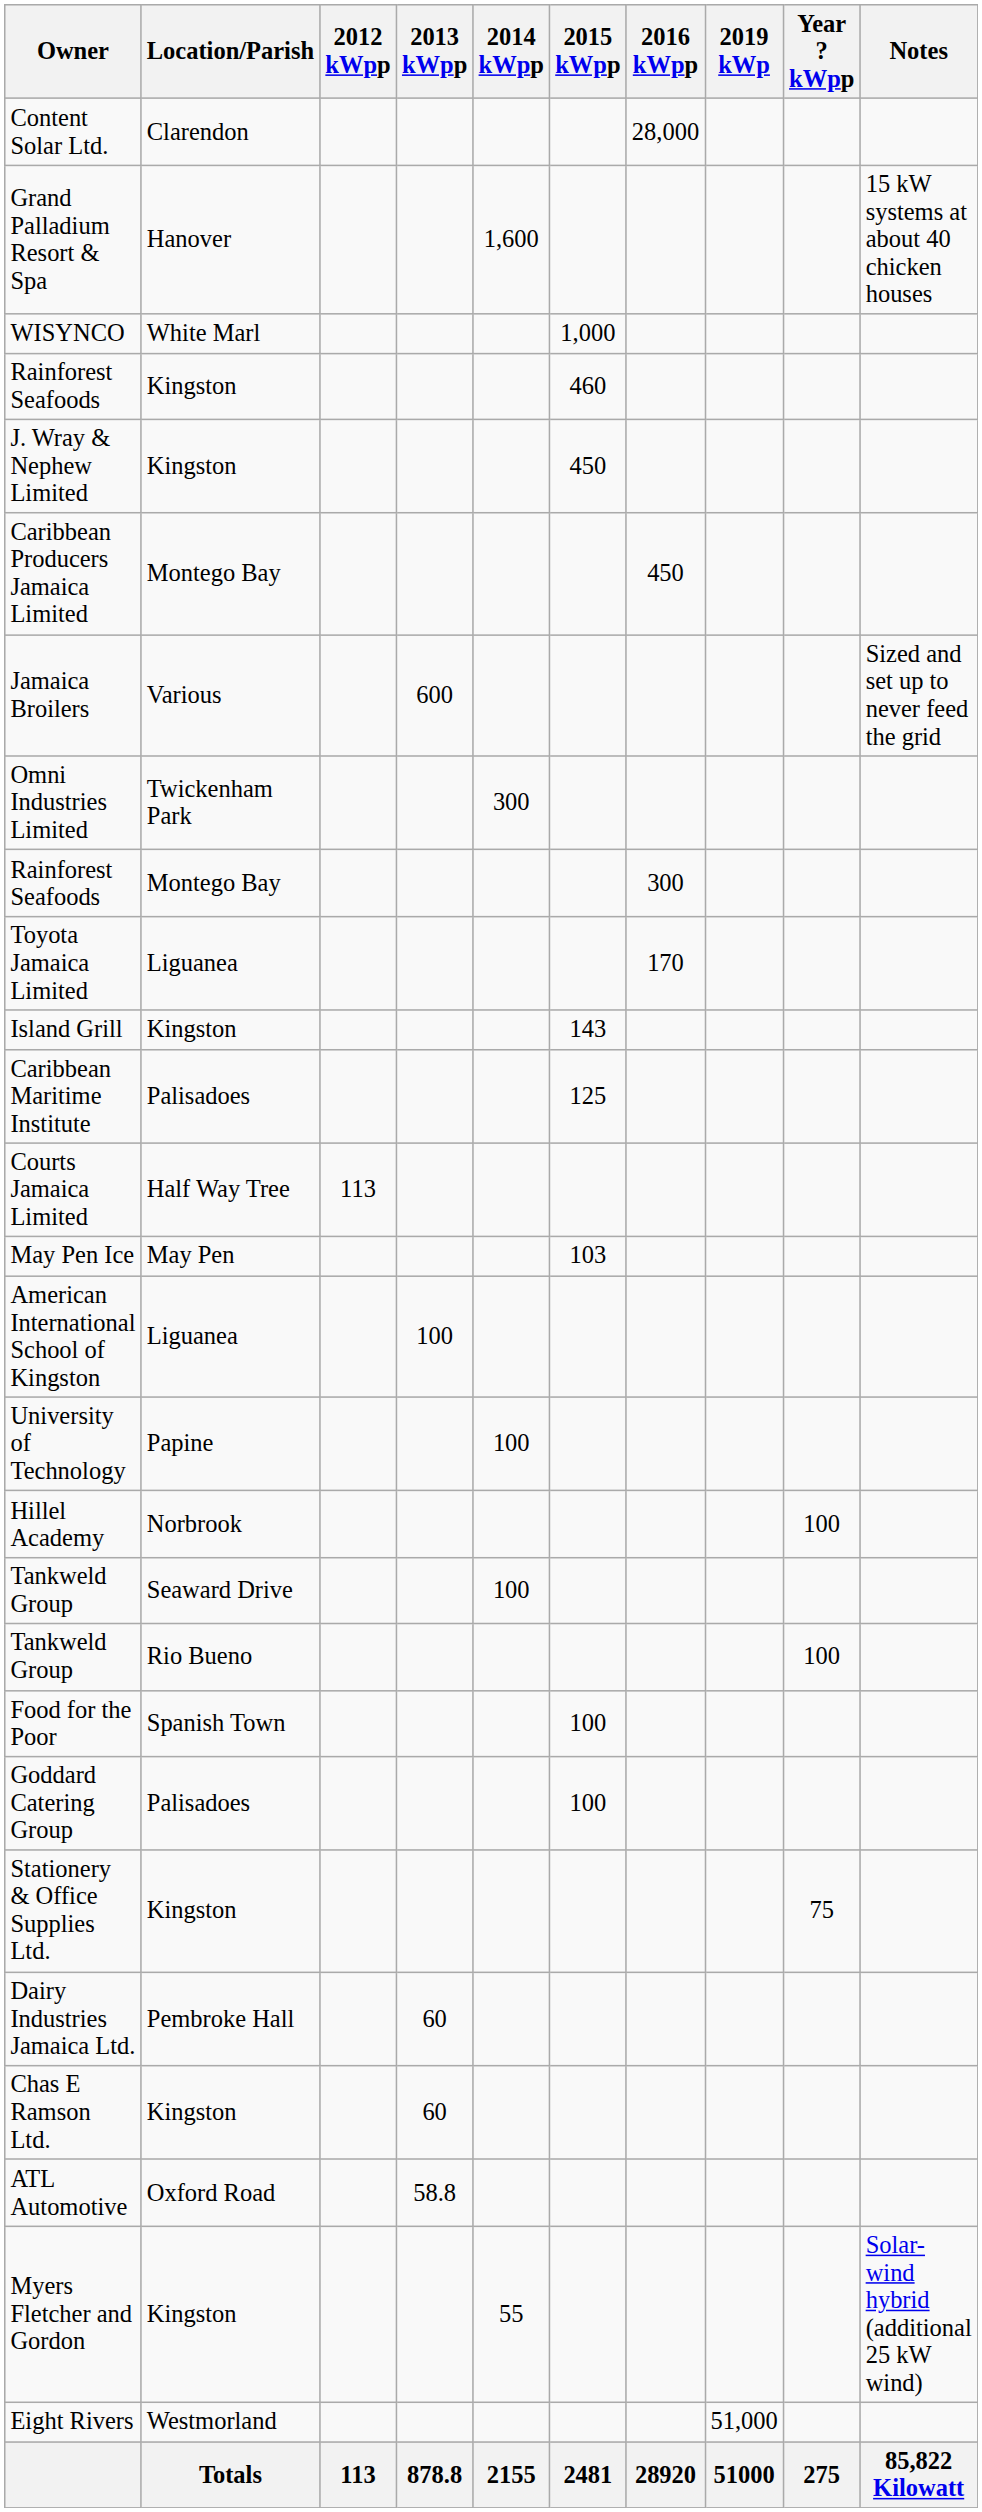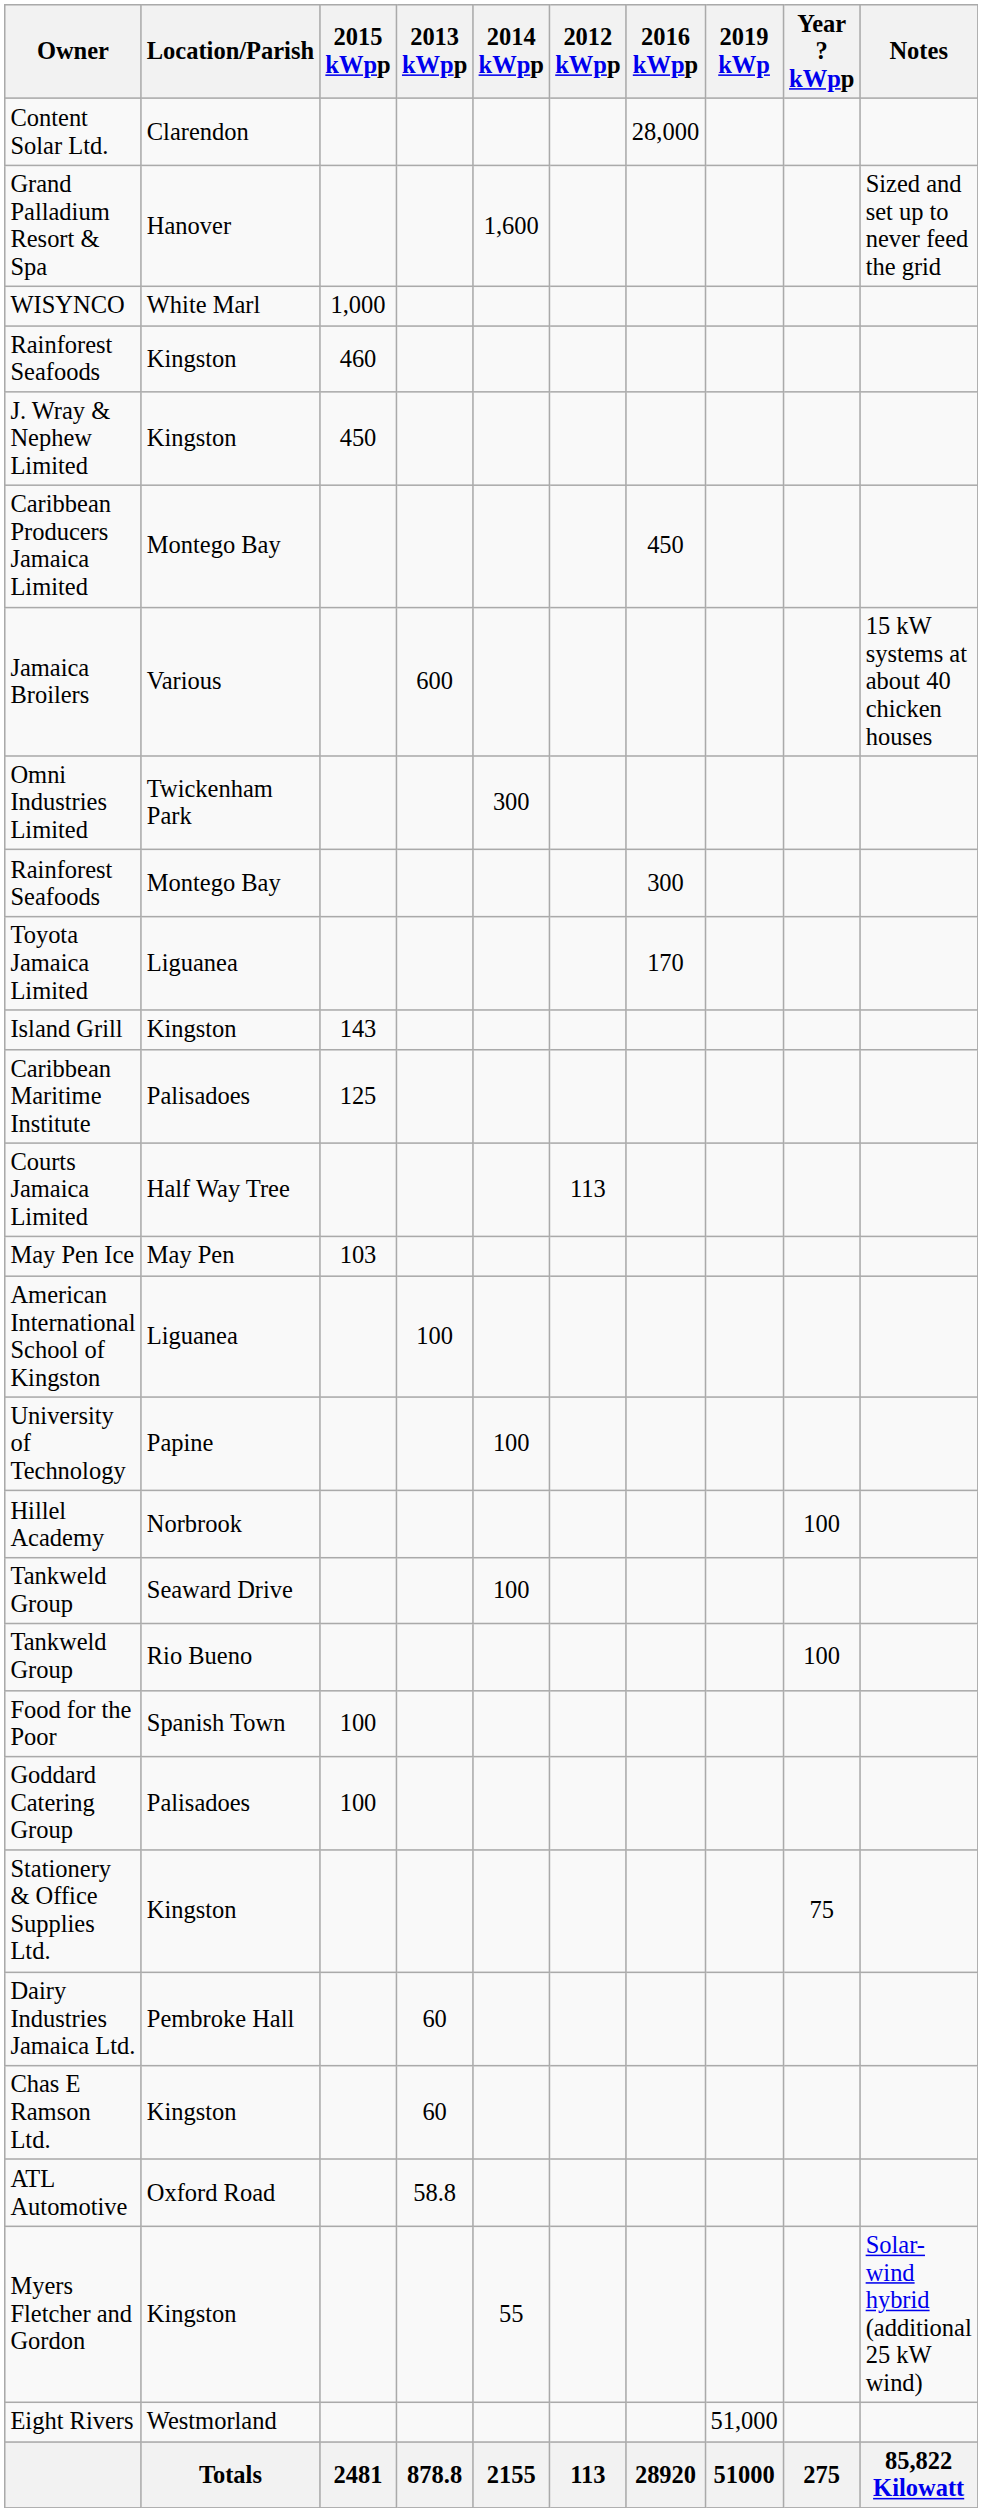columns swapped: 2012 kWpp <-> 2015 kWpp
Grand Palladium Resort & Spa | Notes: 15 kW systems at about 40 chicken houses -> Sized and set up to never feed the grid
Jamaica Broilers | Notes: Sized and set up to never feed the grid -> 15 kW systems at about 40 chicken houses
